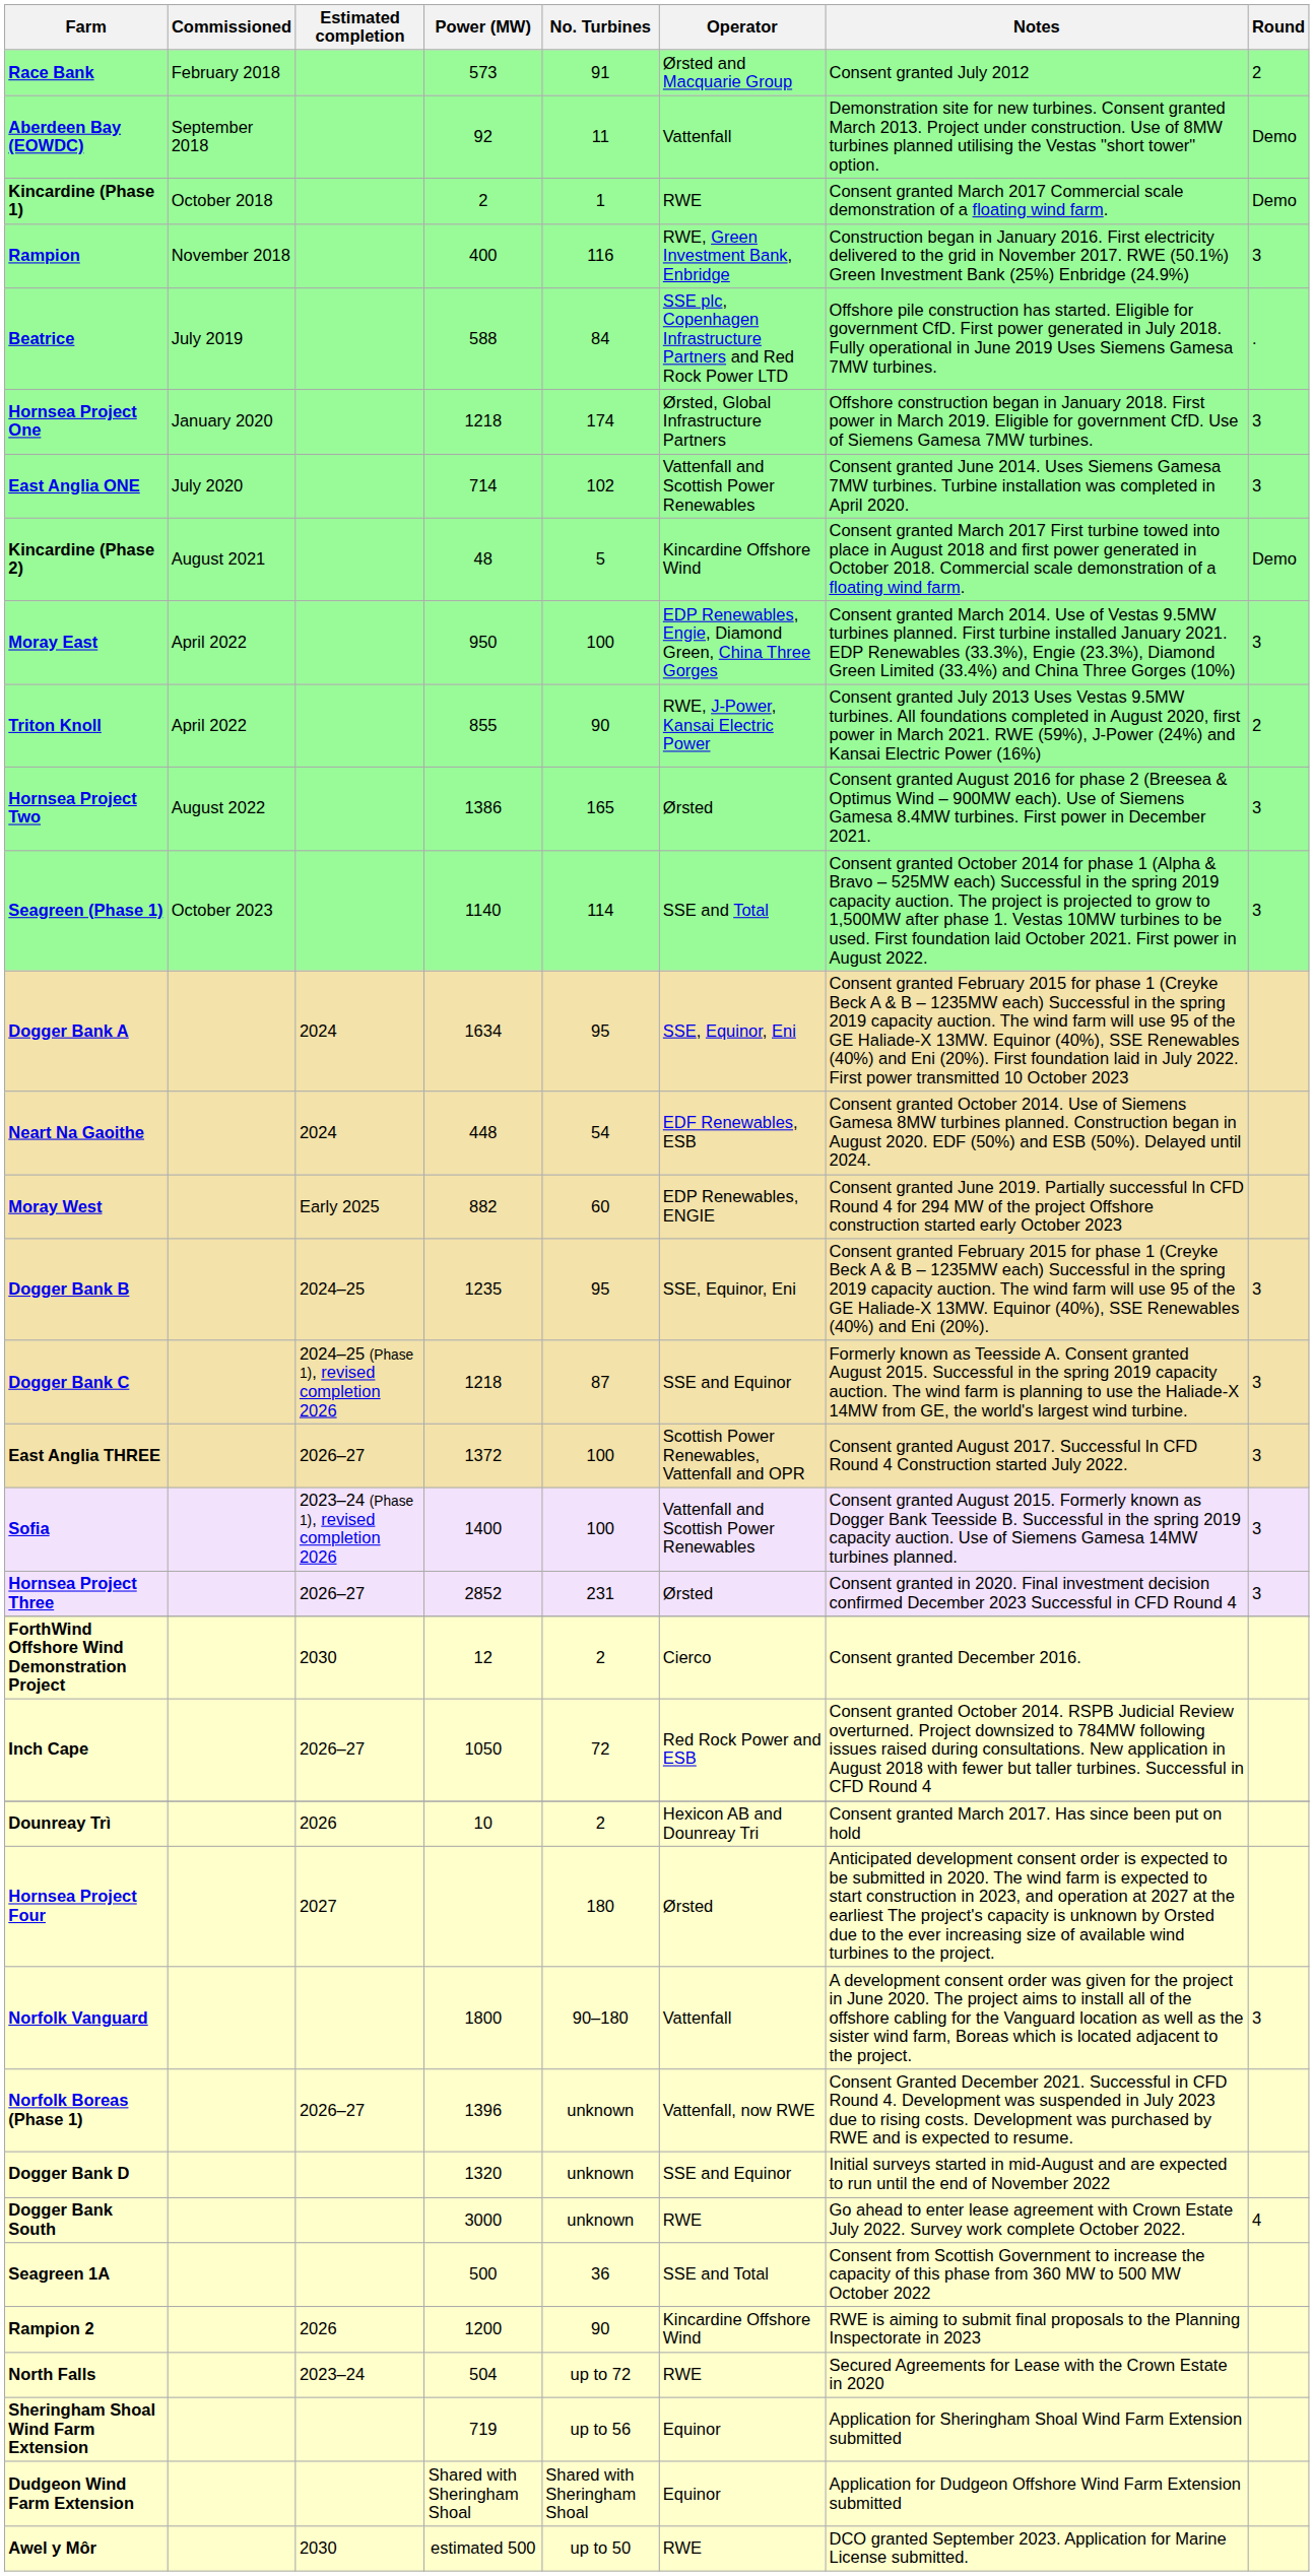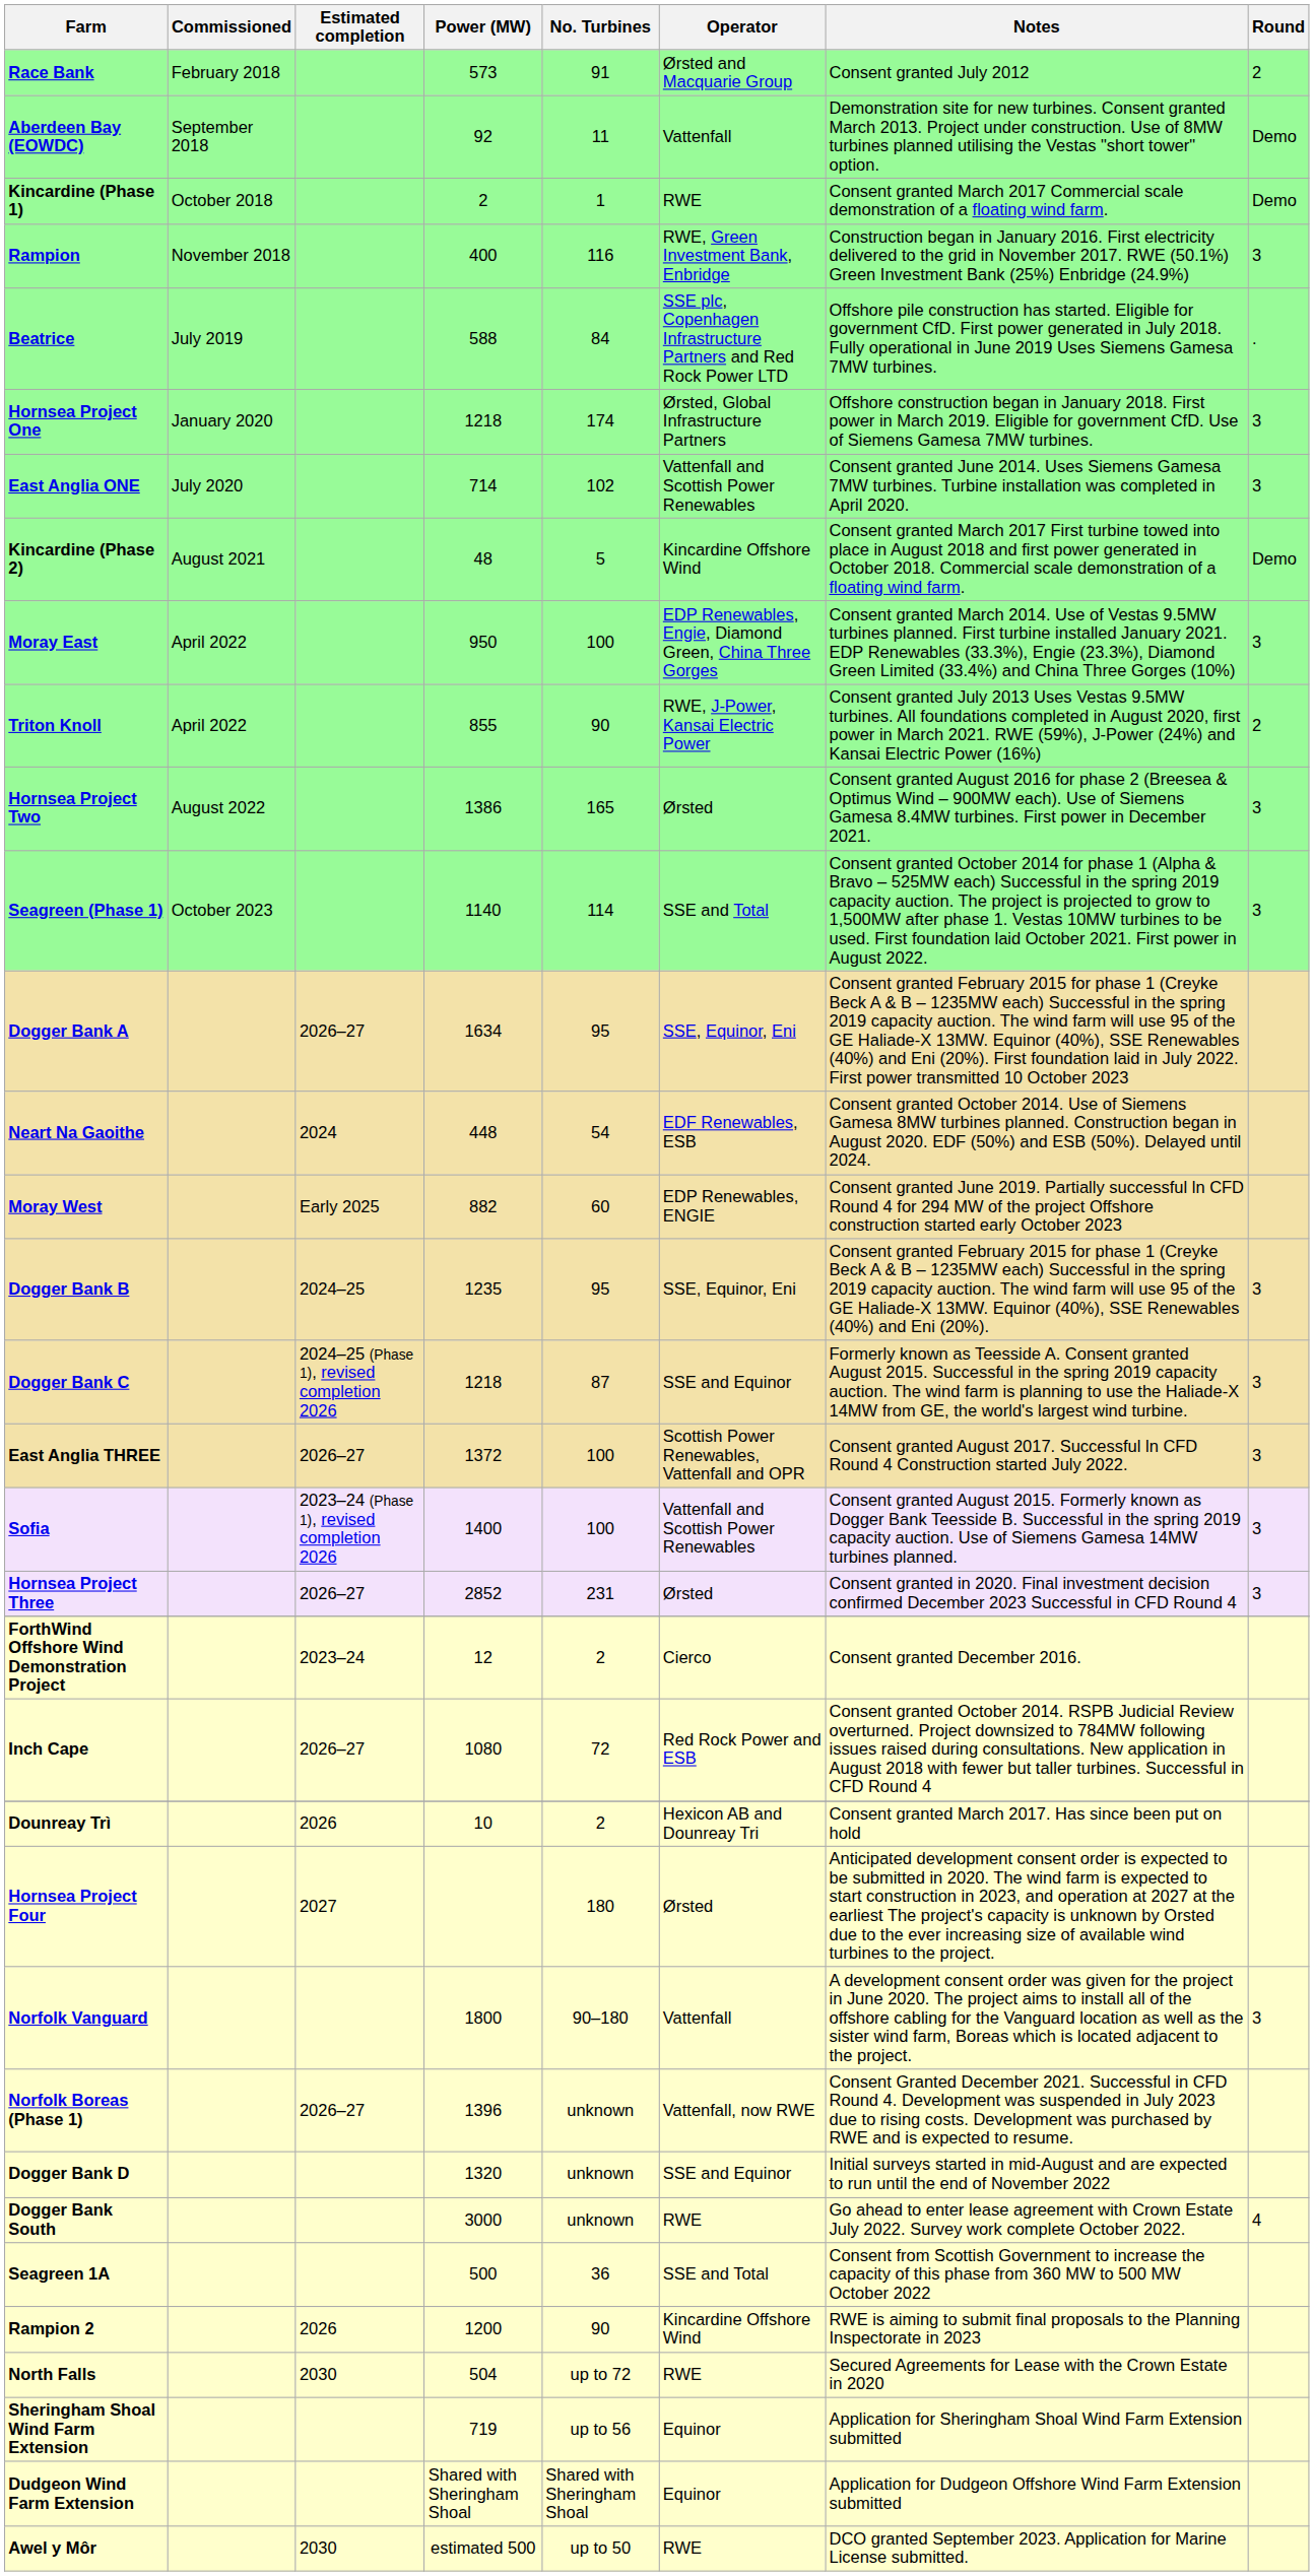Dogger Bank A | Estimated completion: 2024 -> 2026–27
ForthWind Offshore Wind Demonstration Project | Estimated completion: 2030 -> 2023–24
Inch Cape | Power (MW): 1050 -> 1080
North Falls | Estimated completion: 2023–24 -> 2030
